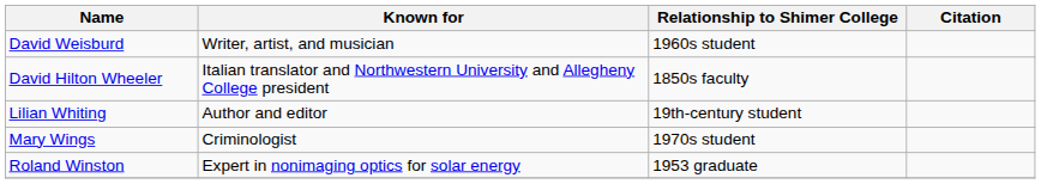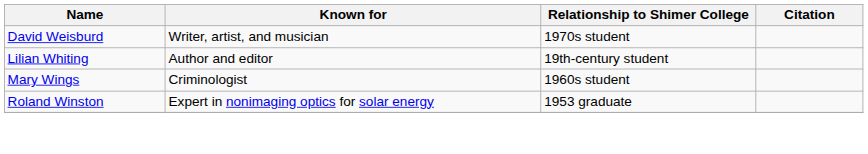David Weisburd | Relationship to Shimer College: 1960s student -> 1970s student
- row: David Hilton Wheeler | Italian translator and Northwestern University and Allegheny College president | 1850s faculty
Mary Wings | Relationship to Shimer College: 1970s student -> 1960s student
